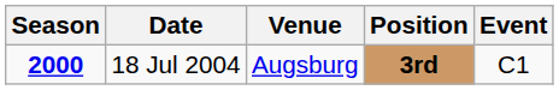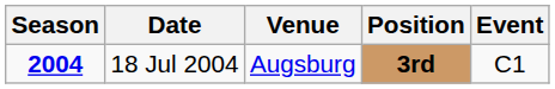18 Jul 2004 | Season: 2000 -> 2004
